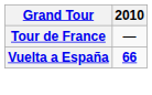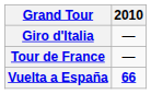+ row: Giro d'Italia | —
